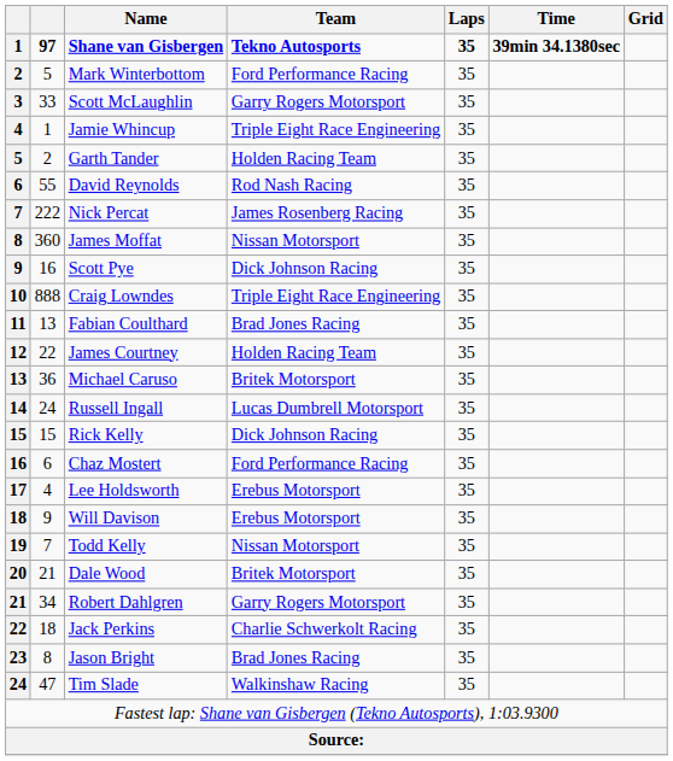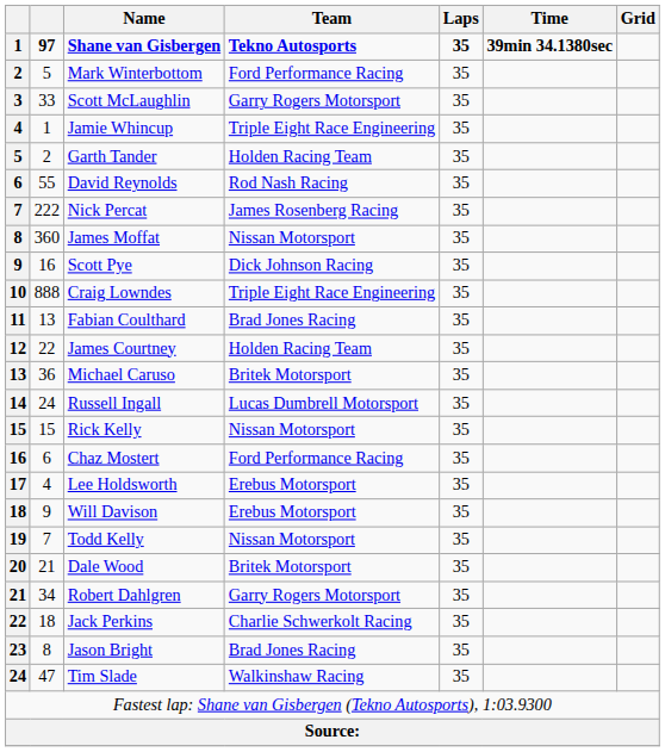Rick Kelly | Team: Dick Johnson Racing -> Nissan Motorsport
